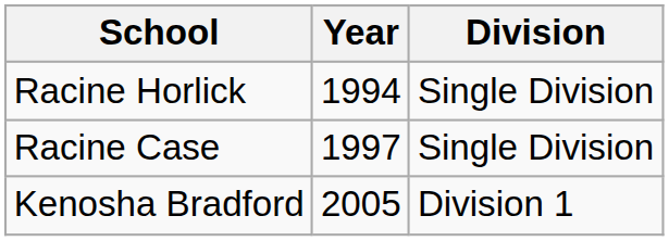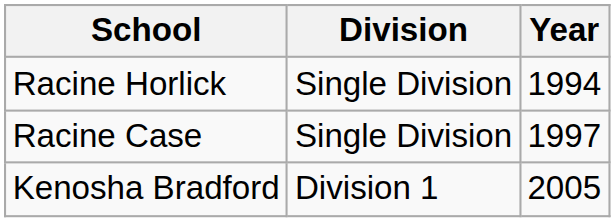columns swapped: Year <-> Division
